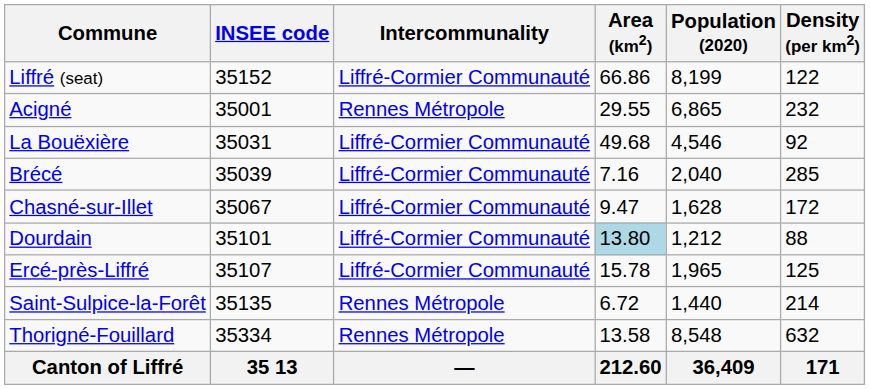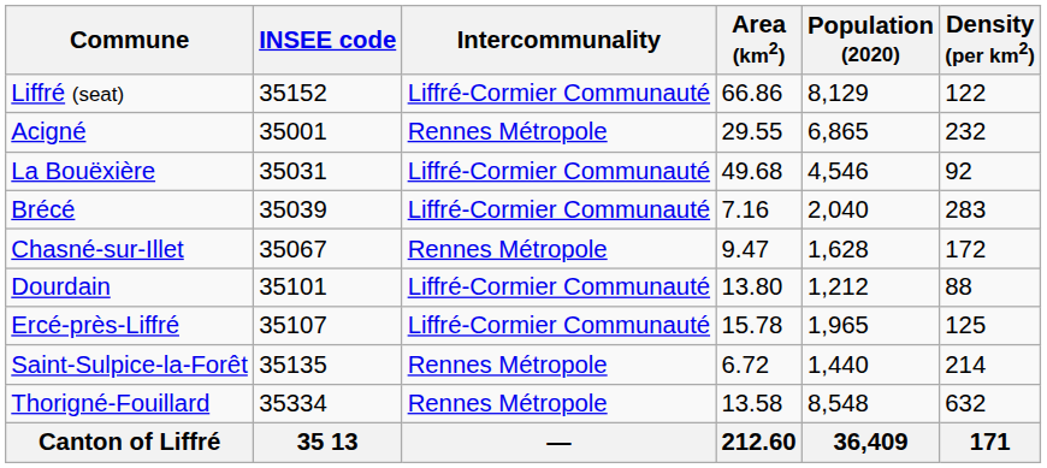Liffré (seat) | Population (2020): 8,199 -> 8,129
Brécé | Density (per km2): 285 -> 283
Chasné-sur-Illet | Intercommunality: Liffré-Cormier Communauté -> Rennes Métropole
Dourdain | Area (km2): lightblue background -> no background
